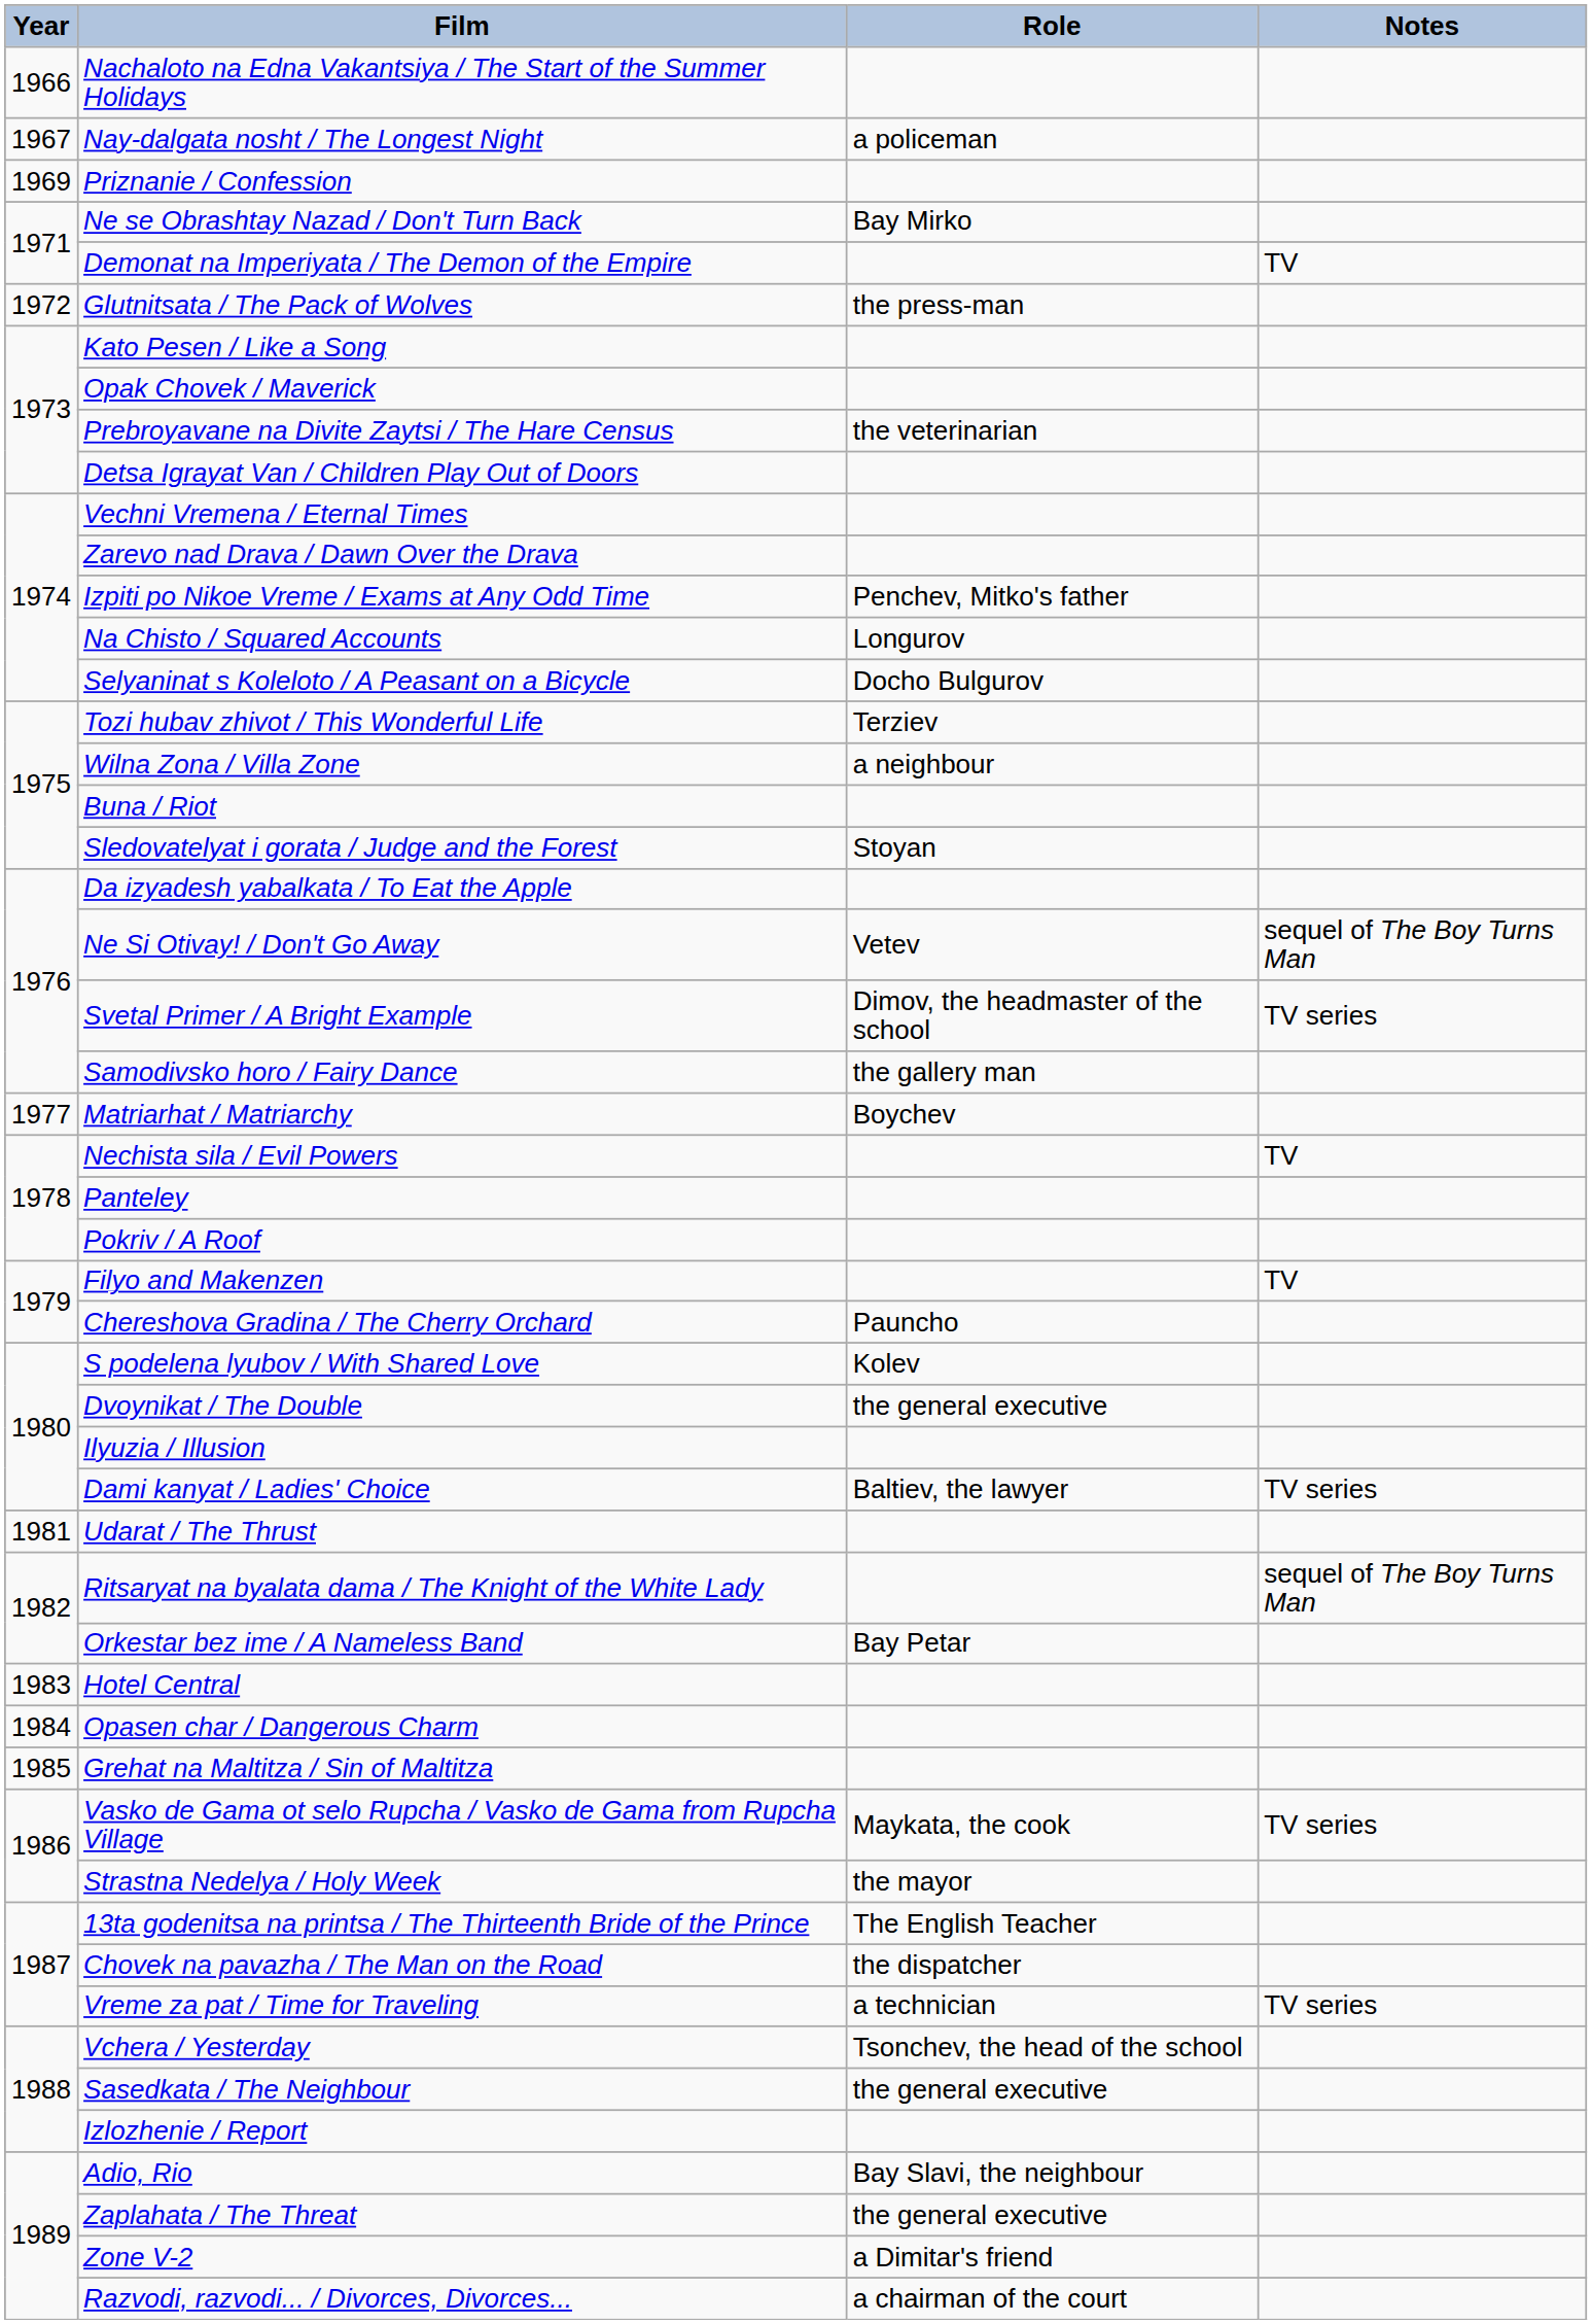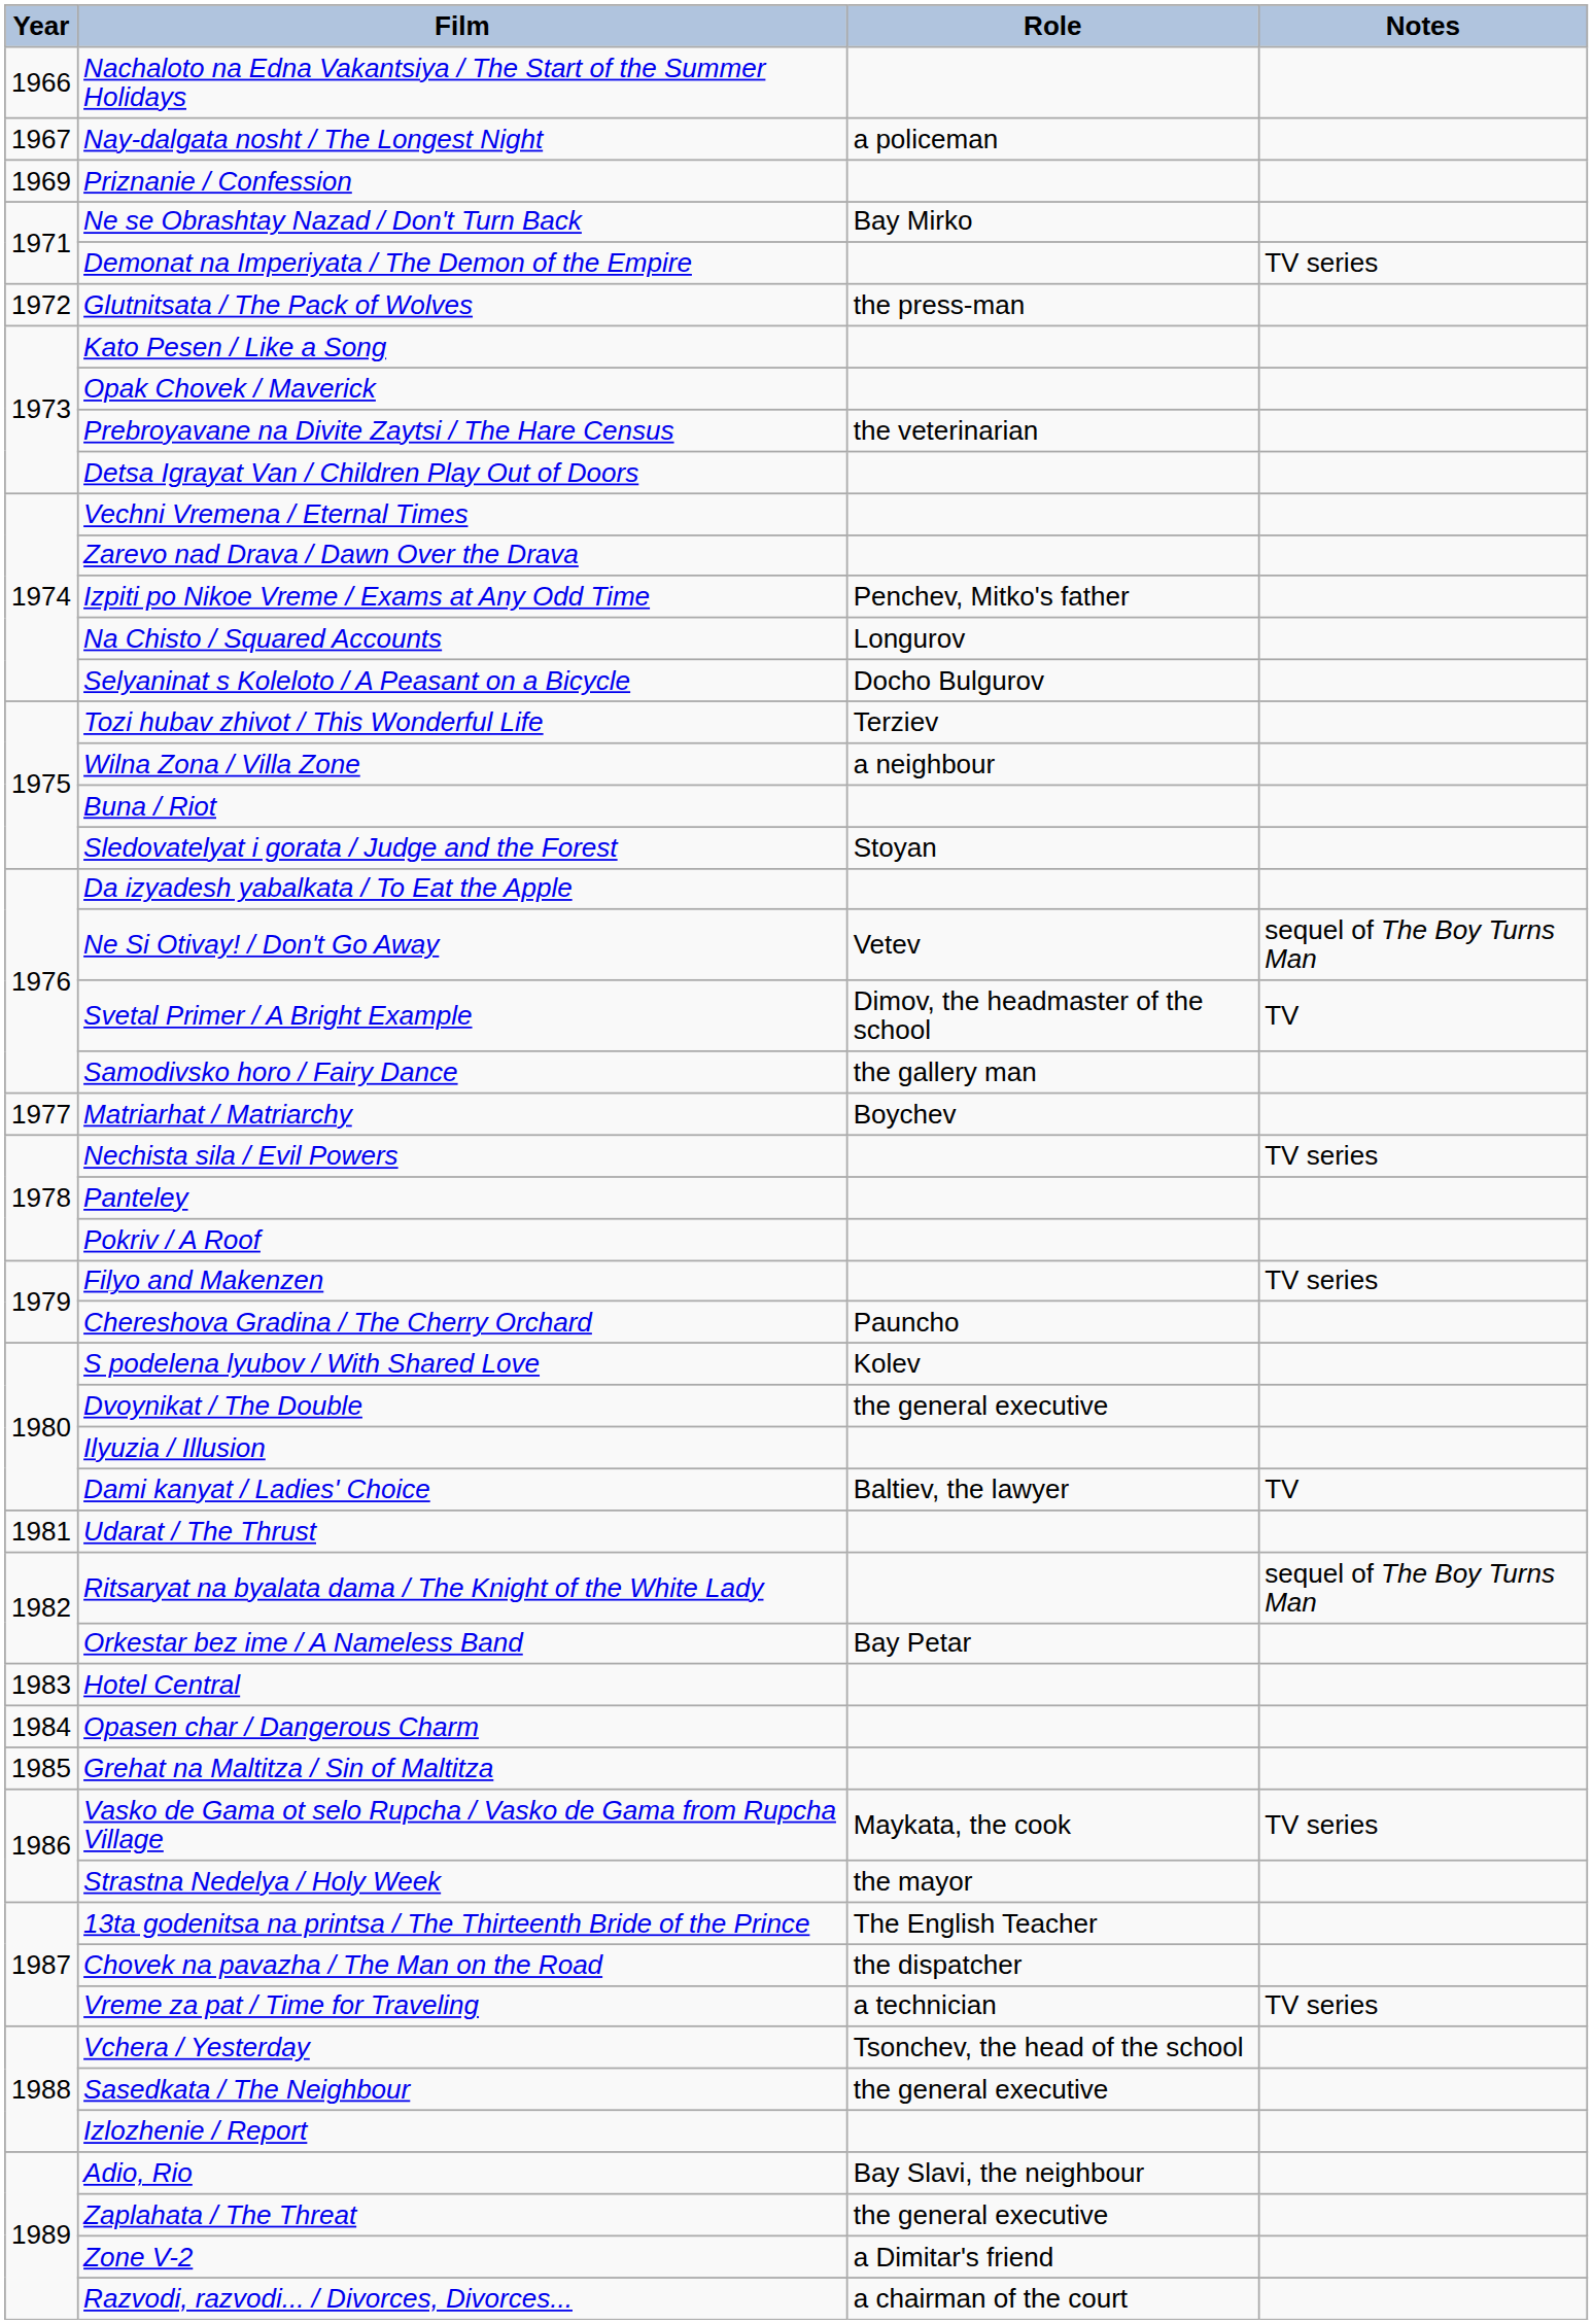Demonat na Imperiyata / The Demon of the Empire | Notes: TV -> TV series
Svetal Primer / A Bright Example | Notes: TV series -> TV
Nechista sila / Evil Powers | Notes: TV -> TV series
Filyo and Makenzen | Notes: TV -> TV series
Dami kanyat / Ladies' Choice | Notes: TV series -> TV
